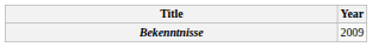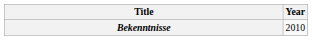Bekenntnisse | Year: 2009 -> 2010
